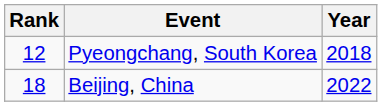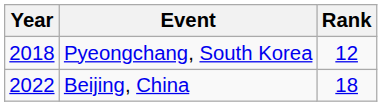columns swapped: Year <-> Rank
